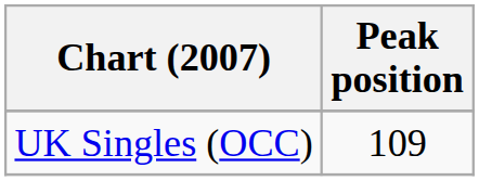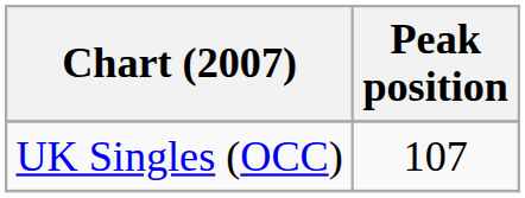UK Singles (OCC) | Peak position: 109 -> 107
